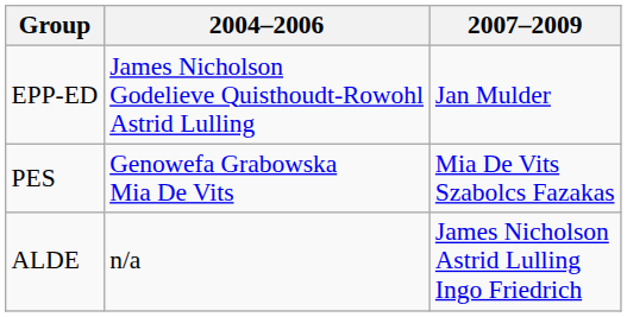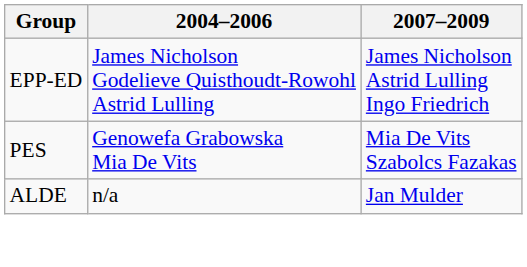EPP-ED | 2007–2009: Jan Mulder -> James Nicholson Astrid Lulling Ingo Friedrich
ALDE | 2007–2009: James Nicholson Astrid Lulling Ingo Friedrich -> Jan Mulder
